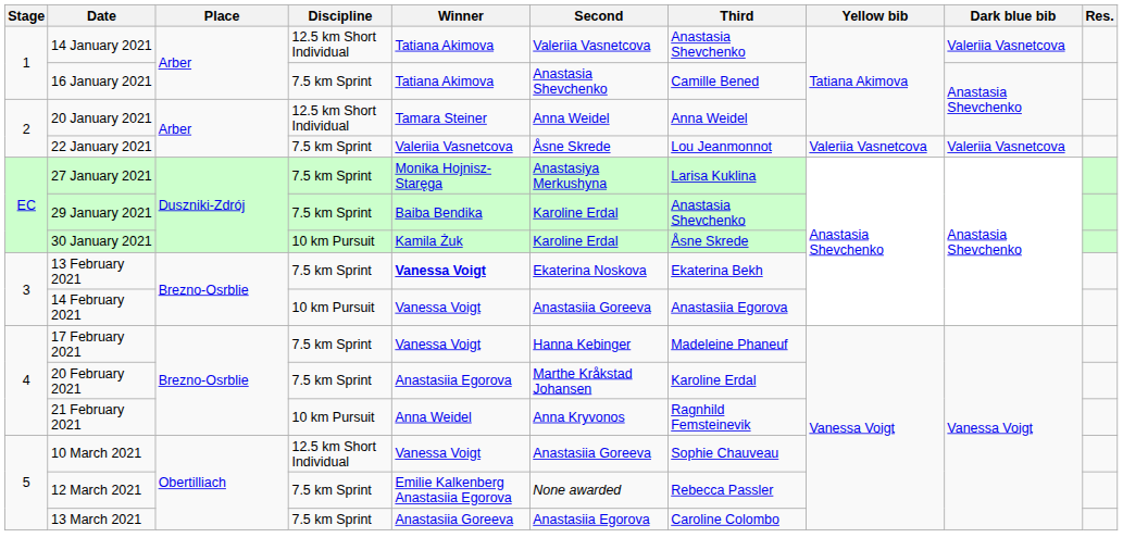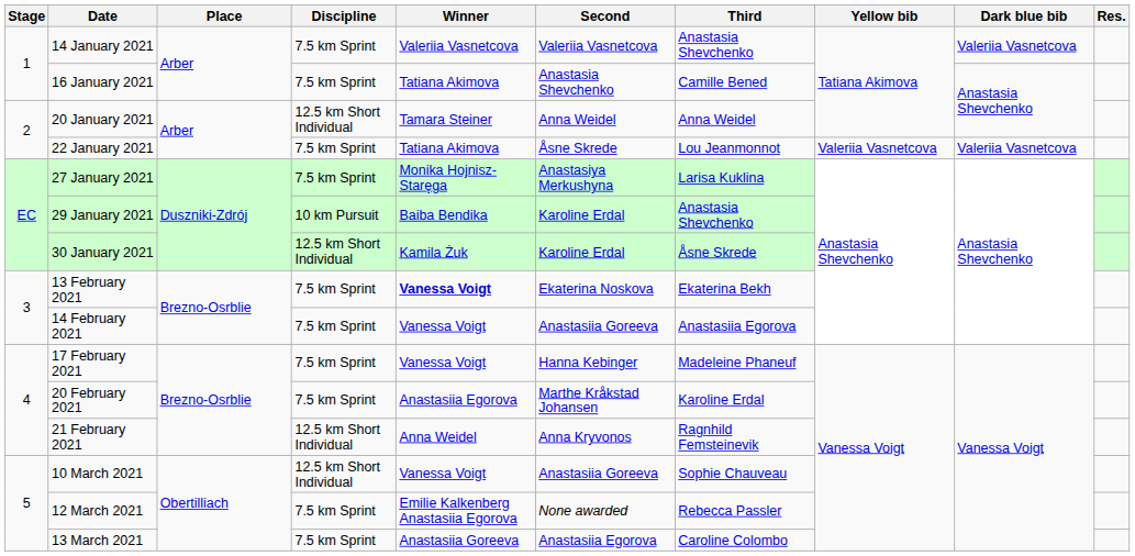14 January 2021 | Discipline: 12.5 km Short Individual -> 7.5 km Sprint
14 January 2021 | Winner: Tatiana Akimova -> Valeriia Vasnetcova
22 January 2021 | Winner: Valeriia Vasnetcova -> Tatiana Akimova
29 January 2021 | Discipline: 7.5 km Sprint -> 10 km Pursuit
30 January 2021 | Discipline: 10 km Pursuit -> 12.5 km Short Individual
14 February 2021 | Discipline: 10 km Pursuit -> 7.5 km Sprint
21 February 2021 | Discipline: 10 km Pursuit -> 12.5 km Short Individual
